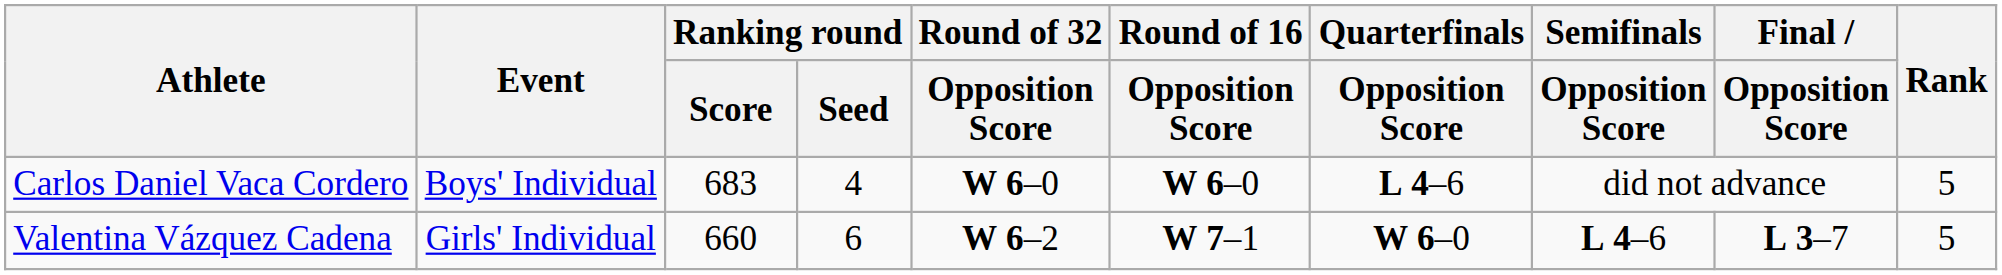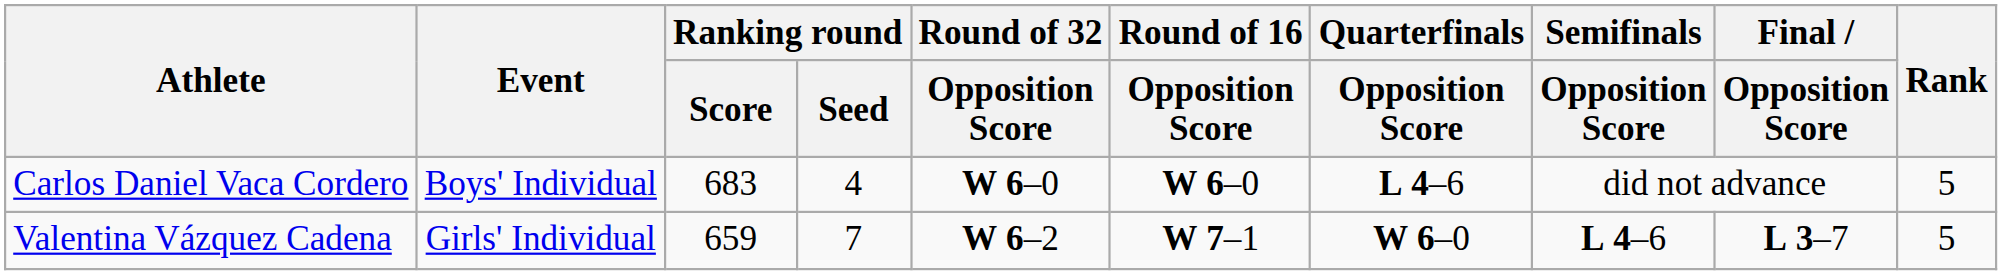Valentina Vázquez Cadena | Ranking round / Score: 660 -> 659
Valentina Vázquez Cadena | Ranking round / Seed: 6 -> 7
